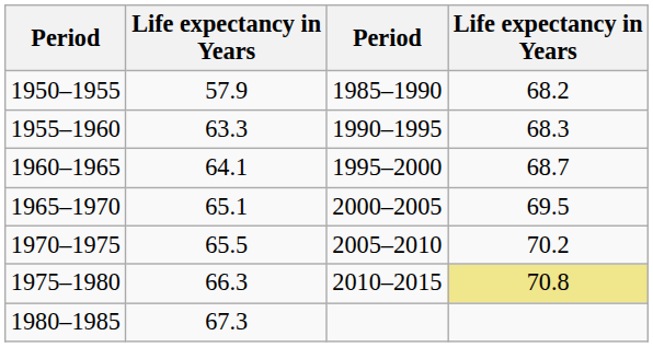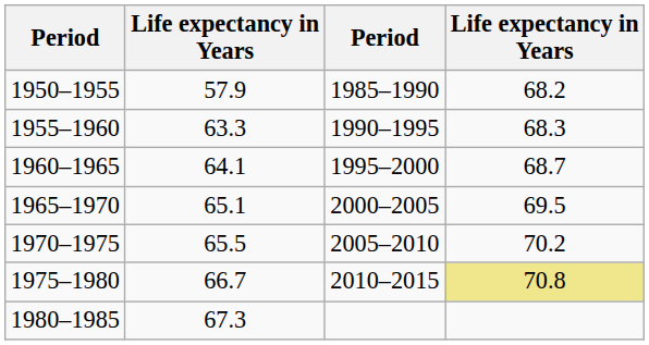1975–1980 | column 2: 66.3 -> 66.7
